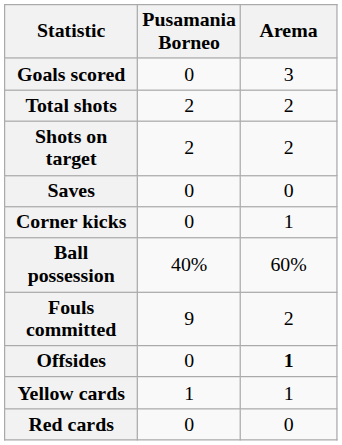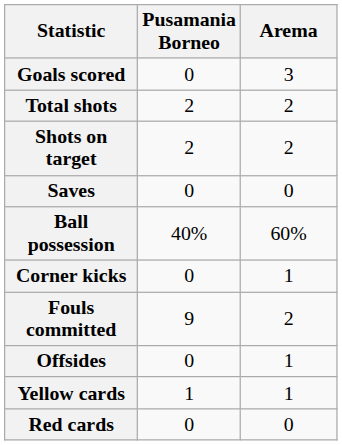rows swapped: Ball possession <-> Corner kicks
Offsides | Arema: bold -> normal
